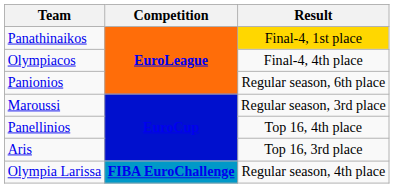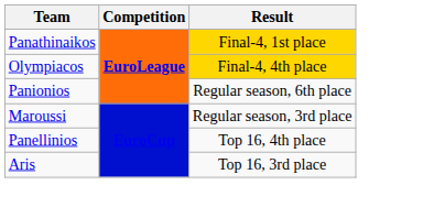Olympiacos | Result: no background -> gold background
- row: Olympia Larissa | FIBA EuroChallenge | Regular season, 4th place
